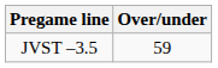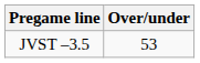JVST –3.5 | Over/under: 59 -> 53
